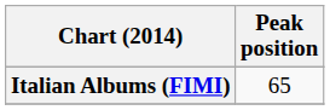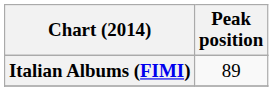Italian Albums (FIMI) | Peak position: 65 -> 89
